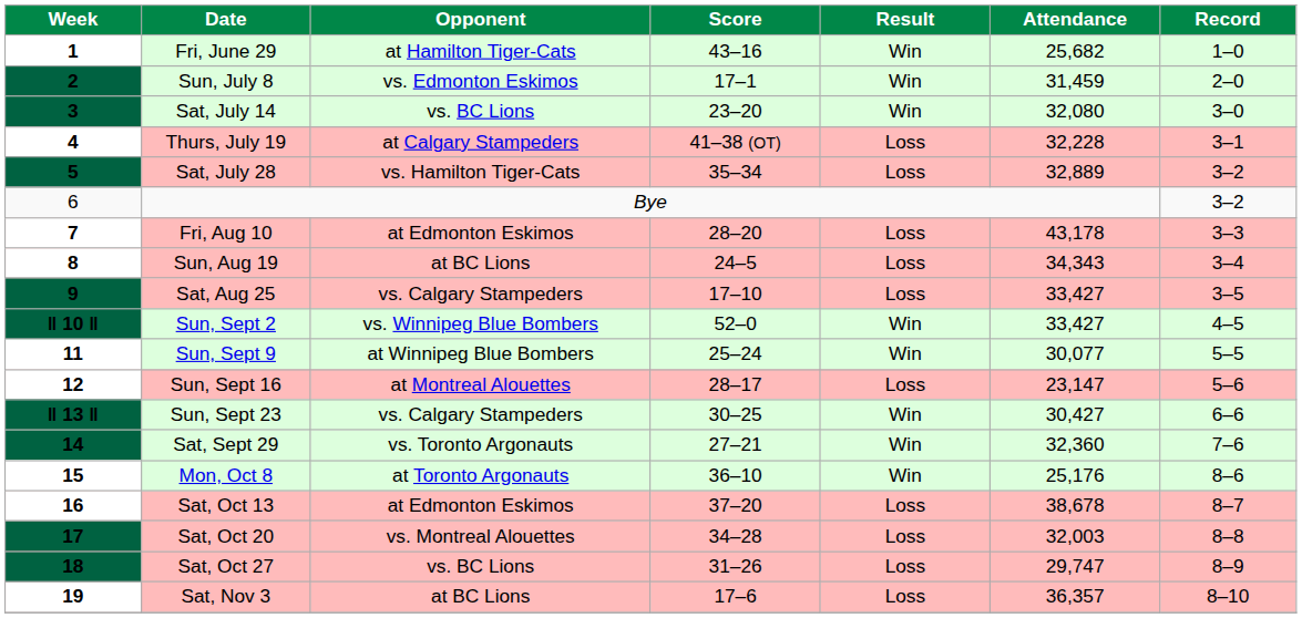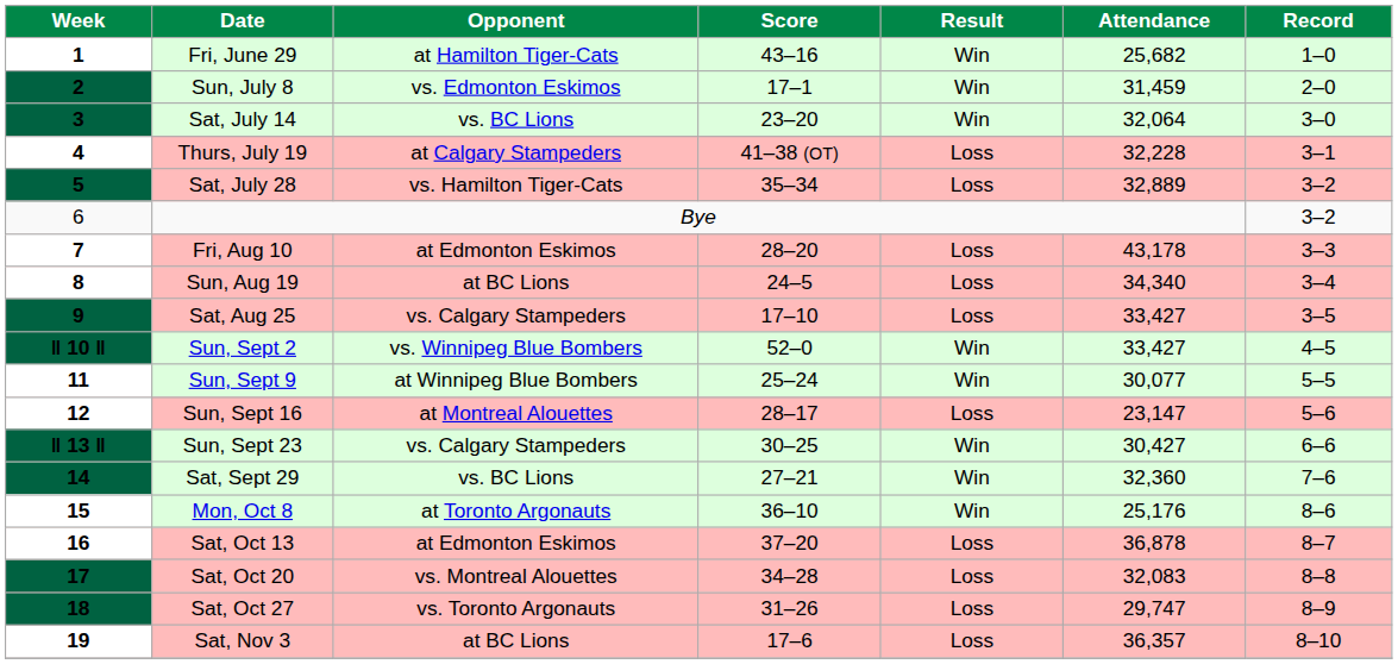3 | Attendance: 32,080 -> 32,064
8 | Attendance: 34,343 -> 34,340
14 | Opponent: vs. Toronto Argonauts -> vs. BC Lions
16 | Attendance: 38,678 -> 36,878
17 | Attendance: 32,003 -> 32,083
18 | Opponent: vs. BC Lions -> vs. Toronto Argonauts
